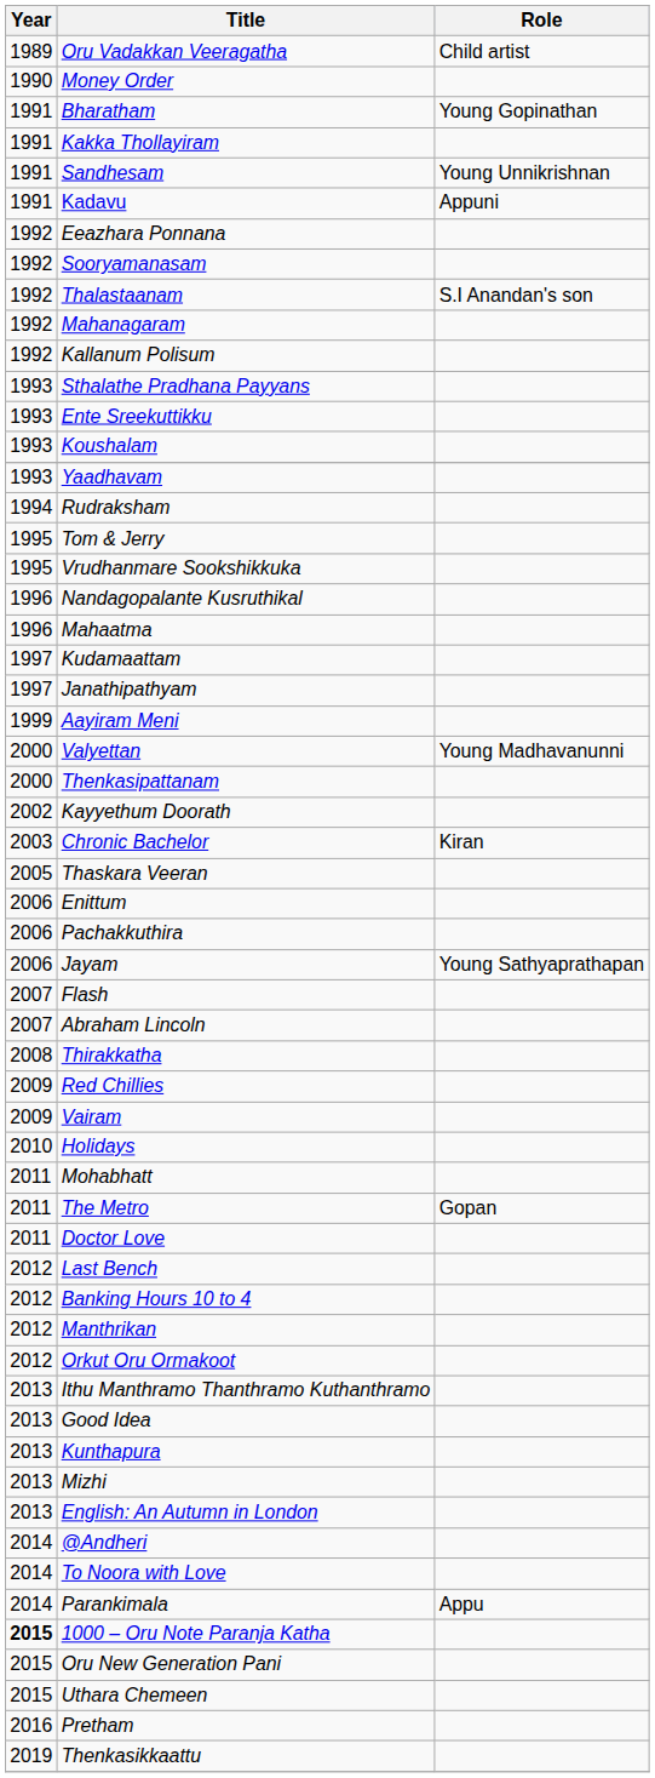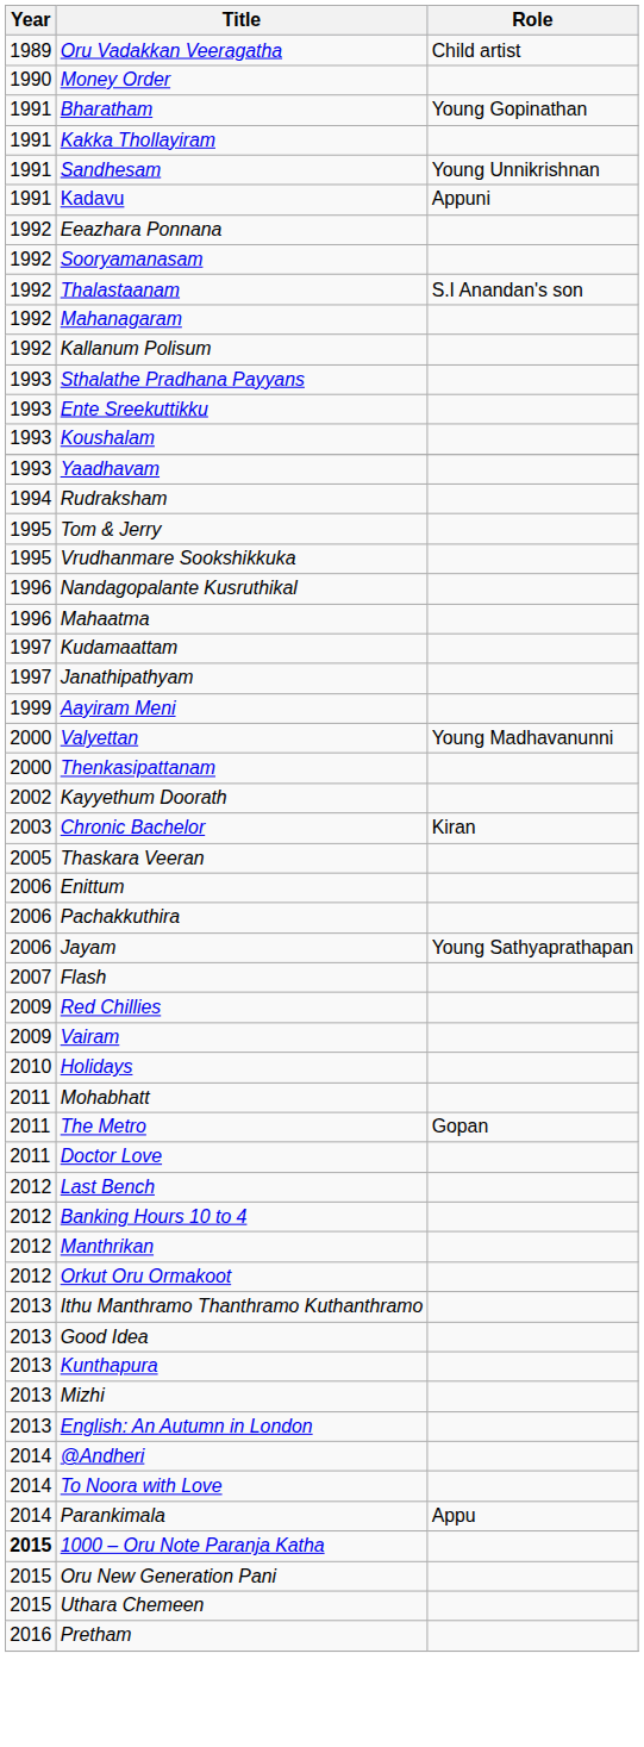- row: 2007 | Abraham Lincoln
- row: 2008 | Thirakkatha
- row: 2019 | Thenkasikkaattu
